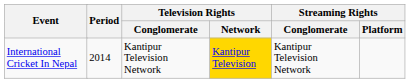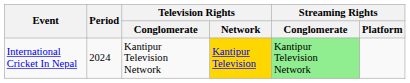International Cricket In Nepal | Period: 2014 -> 2024
International Cricket In Nepal | Streaming Rights / Conglomerate: no background -> lightgreen background
